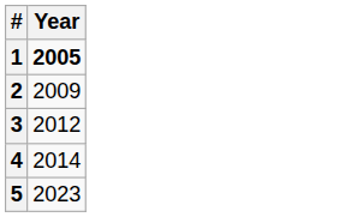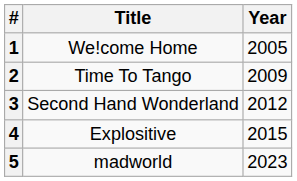+ column: Title | We!come Home | Time To Tango | Second Hand Wonderland | Explositive | madworld
1 | Year: bold -> normal
4 | Year: 2014 -> 2015
